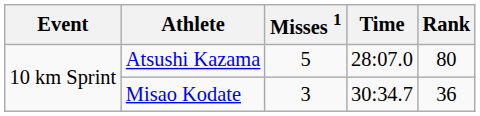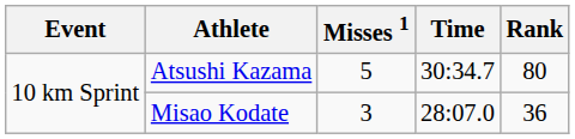Atsushi Kazama | Time: 28:07.0 -> 30:34.7
Misao Kodate | Time: 30:34.7 -> 28:07.0
